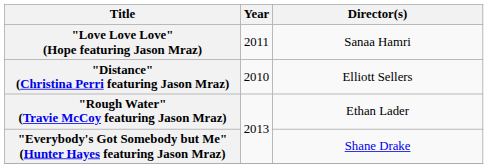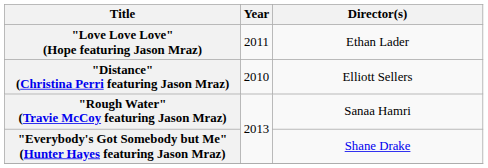"Love Love Love" (Hope featuring Jason Mraz) | Director(s): Sanaa Hamri -> Ethan Lader
"Rough Water" (Travie McCoy featuring Jason Mraz) | Director(s): Ethan Lader -> Sanaa Hamri
